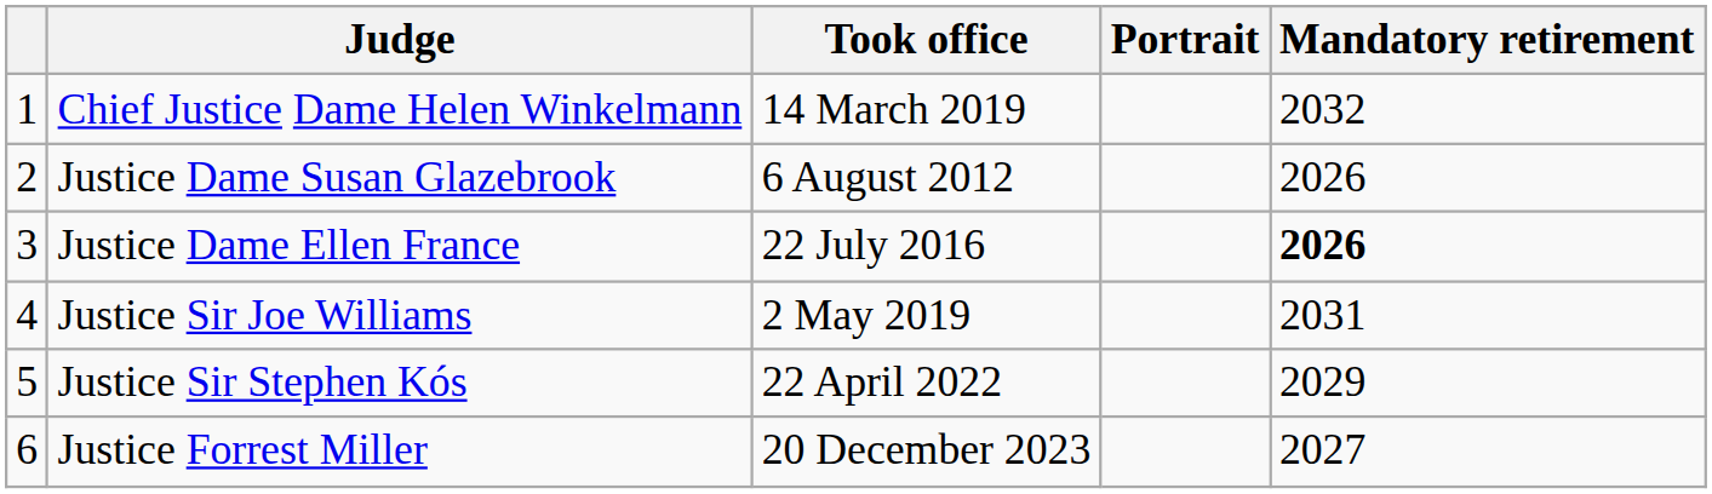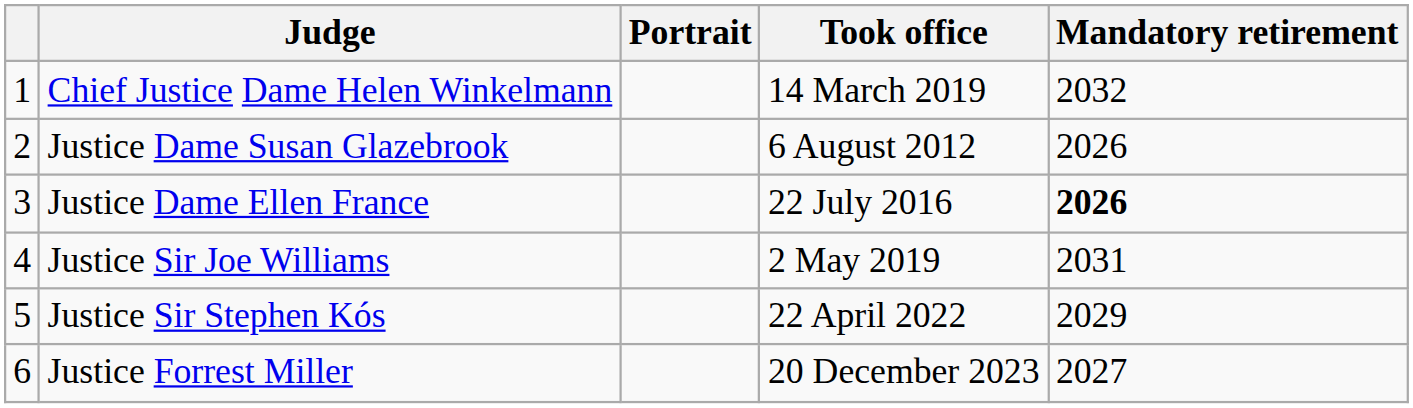columns swapped: Portrait <-> Took office
